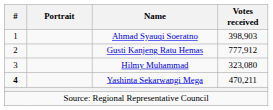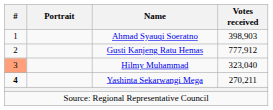Hilmy Muhammad | #: no background -> lightsalmon background
Hilmy Muhammad | Votes received: 323,080 -> 323,040
Yashinta Sekarwangi Mega | Votes received: 470,211 -> 270,211
